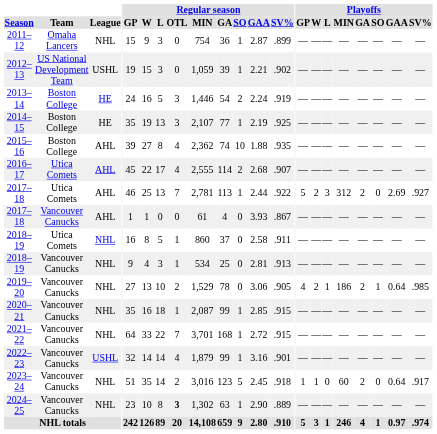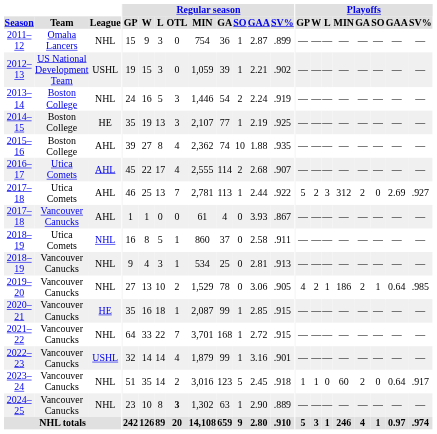2013–14 | League: HE -> NHL
2020–21 | League: NHL -> HE
